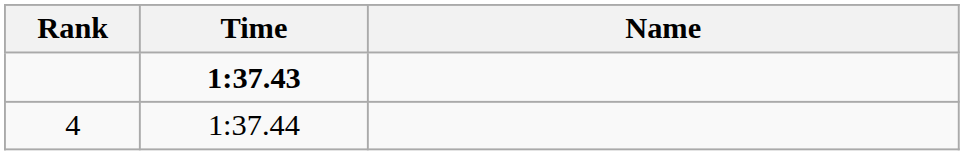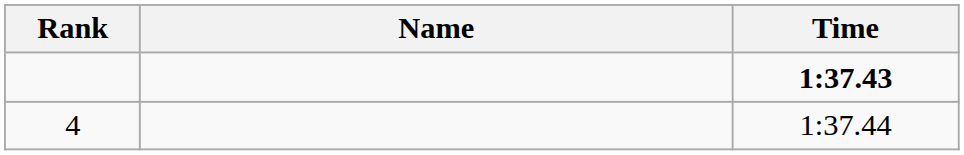columns swapped: Name <-> Time
